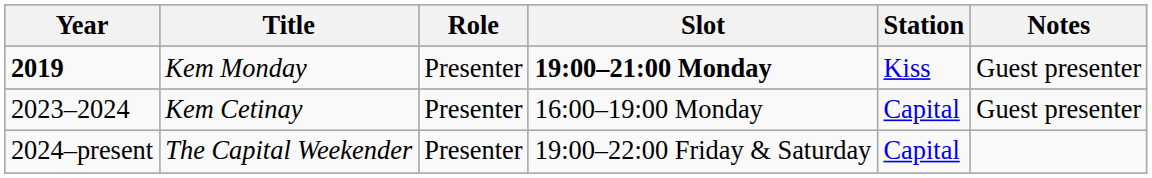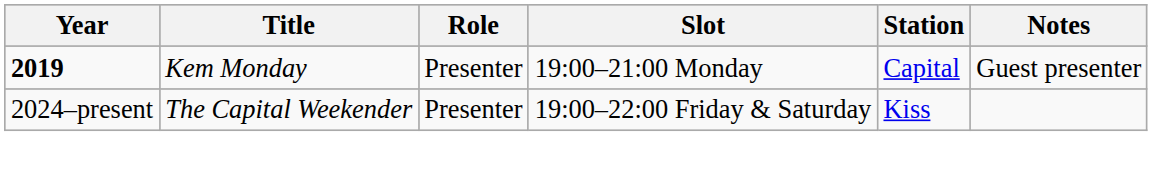Kem Monday | Slot: bold -> normal
Kem Monday | Station: Kiss -> Capital
- row: 2023–2024 | Kem Cetinay | Presenter | 16:00–19:00 Monday | Capital | Guest presenter
The Capital Weekender | Station: Capital -> Kiss
